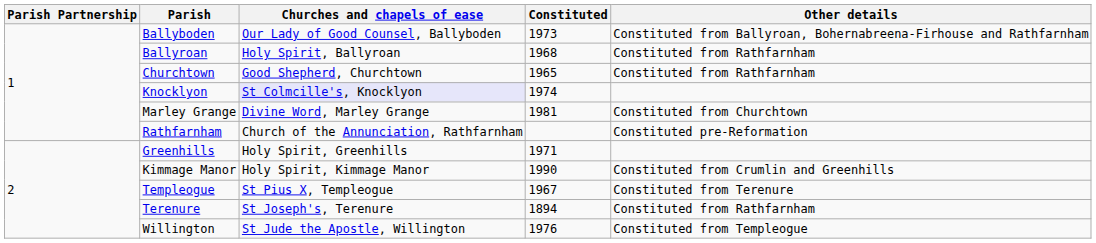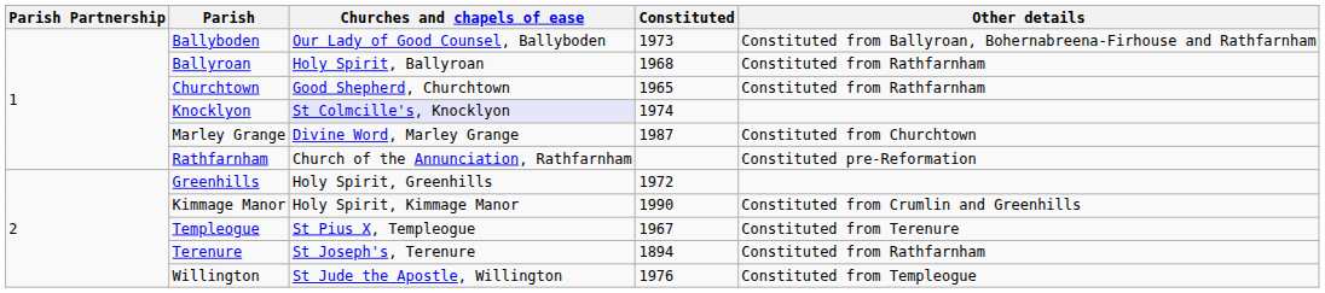Marley Grange | Constituted: 1981 -> 1987
Greenhills | Constituted: 1971 -> 1972
